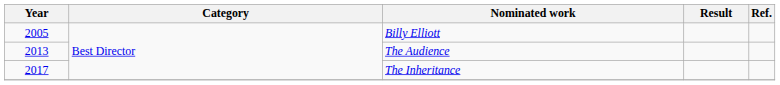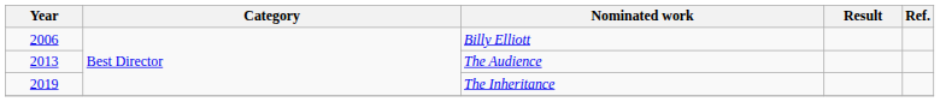Billy Elliott | Year: 2005 -> 2006
The Inheritance | Year: 2017 -> 2019
